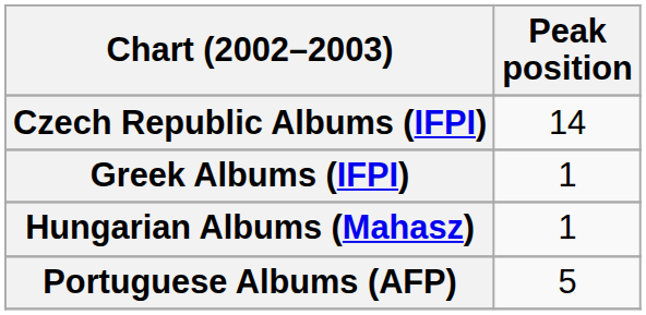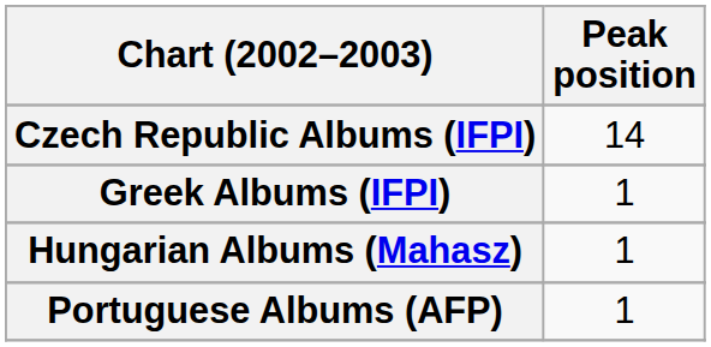Portuguese Albums (AFP) | Peak position: 5 -> 1
